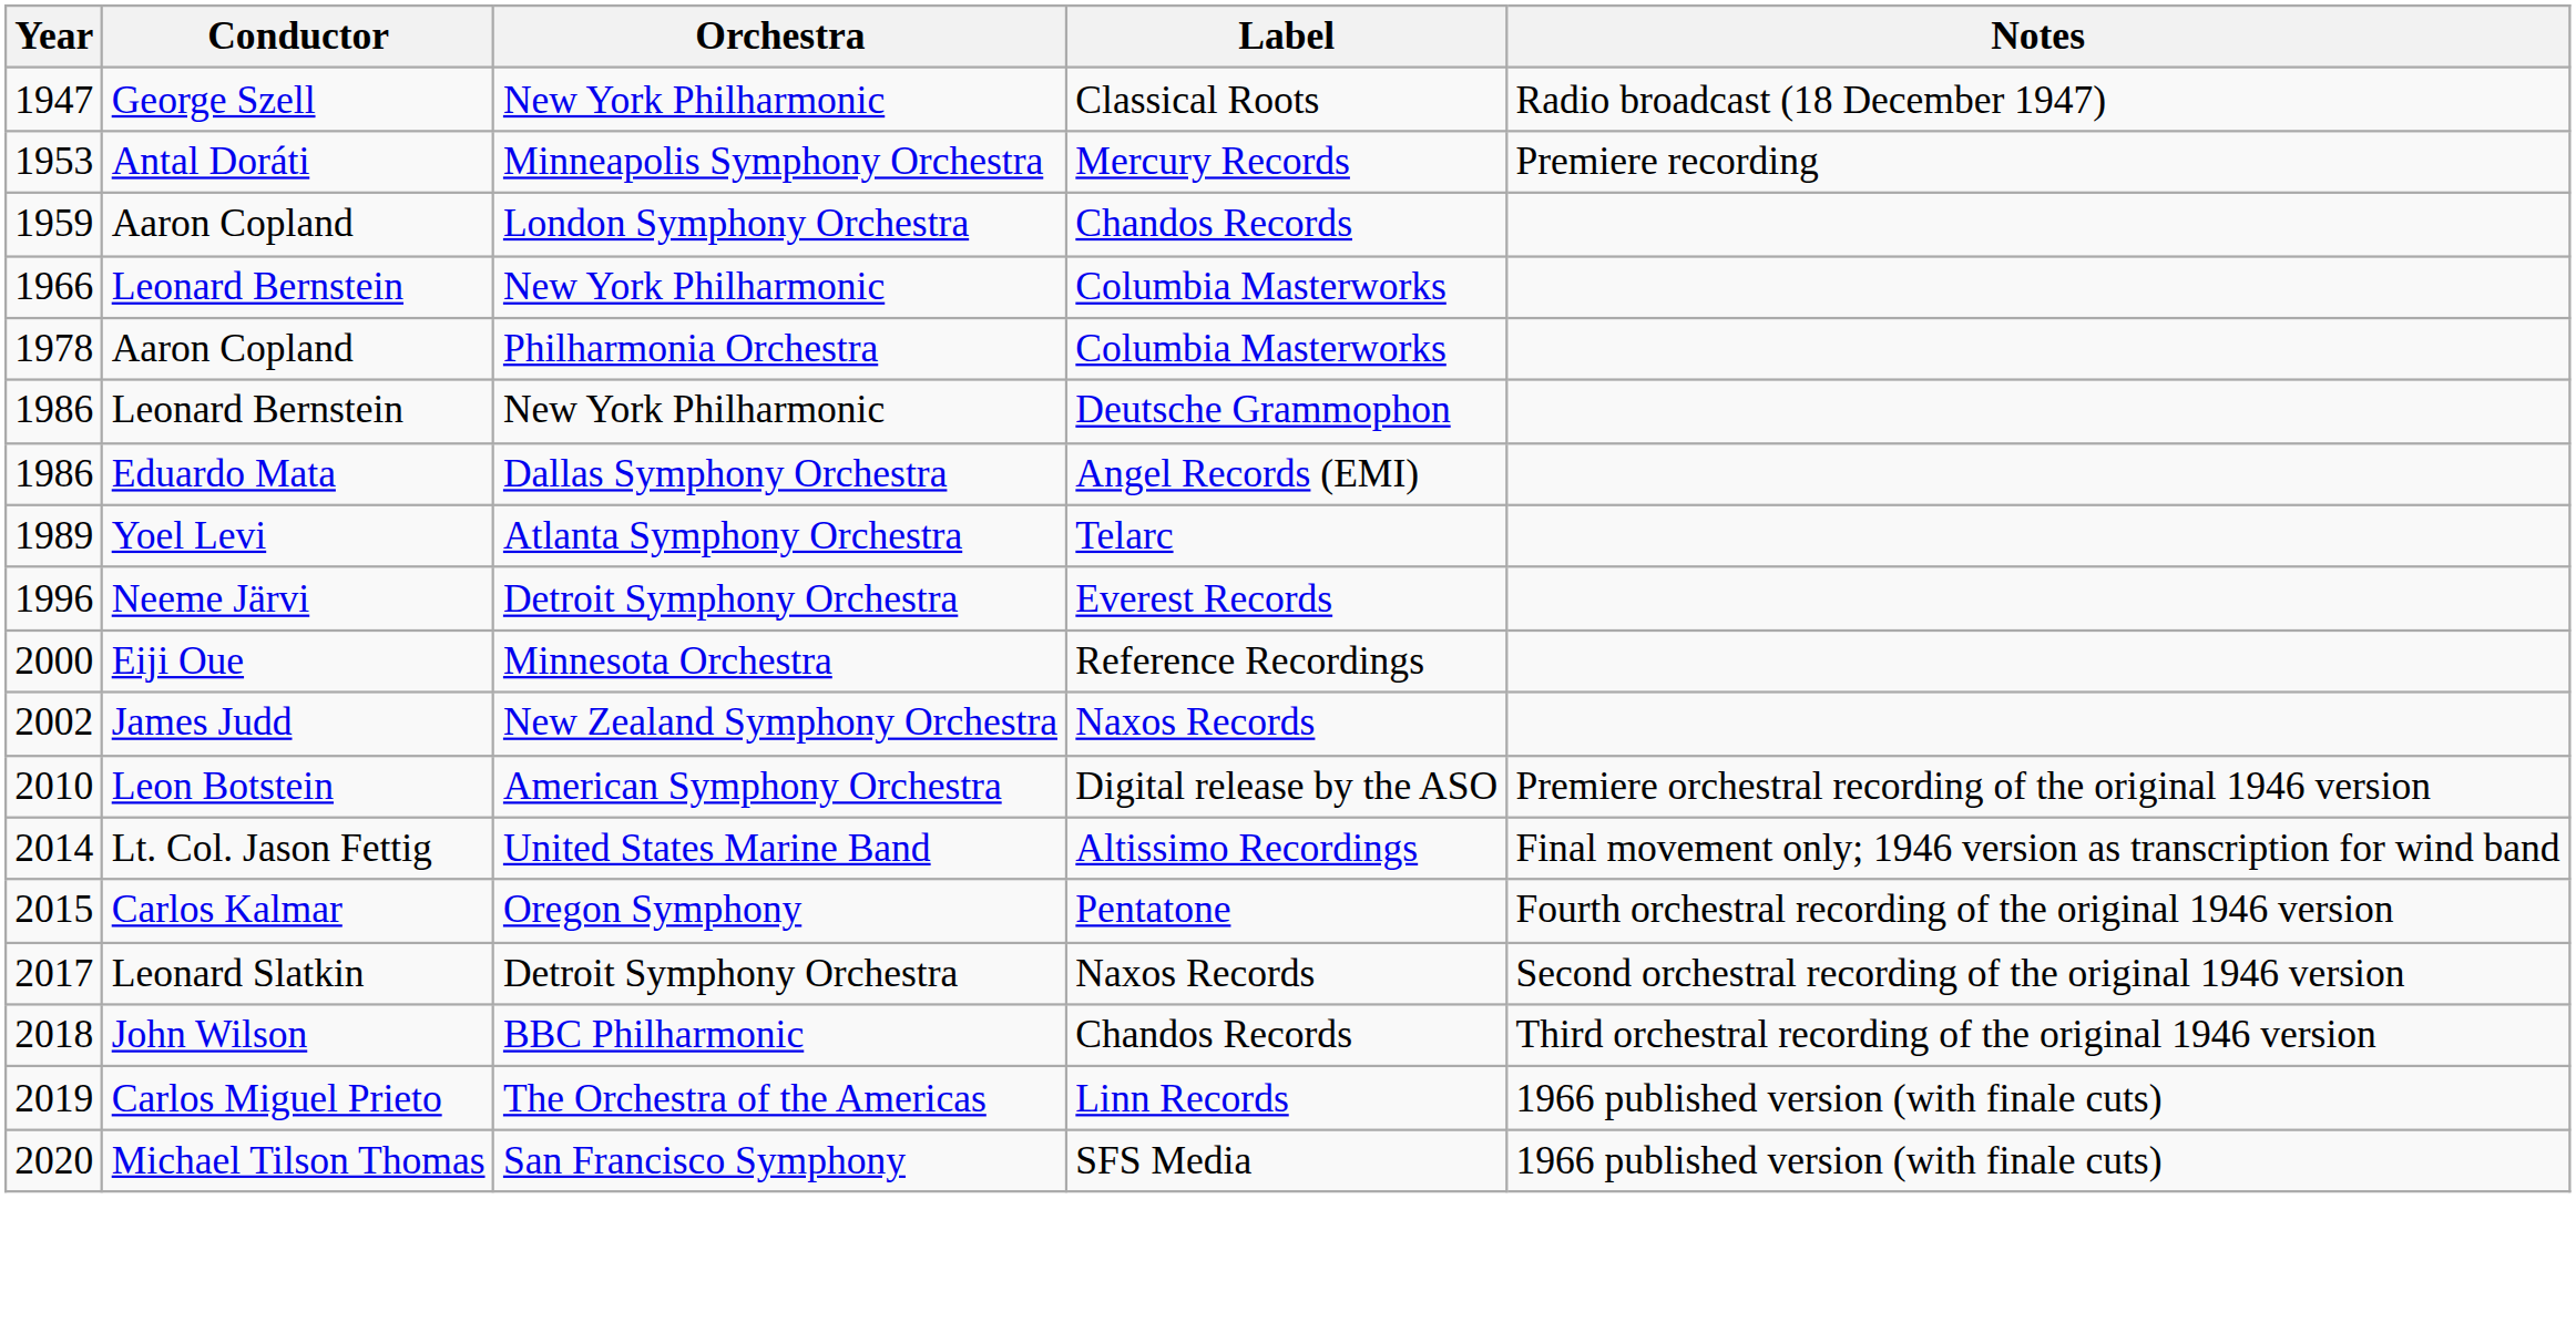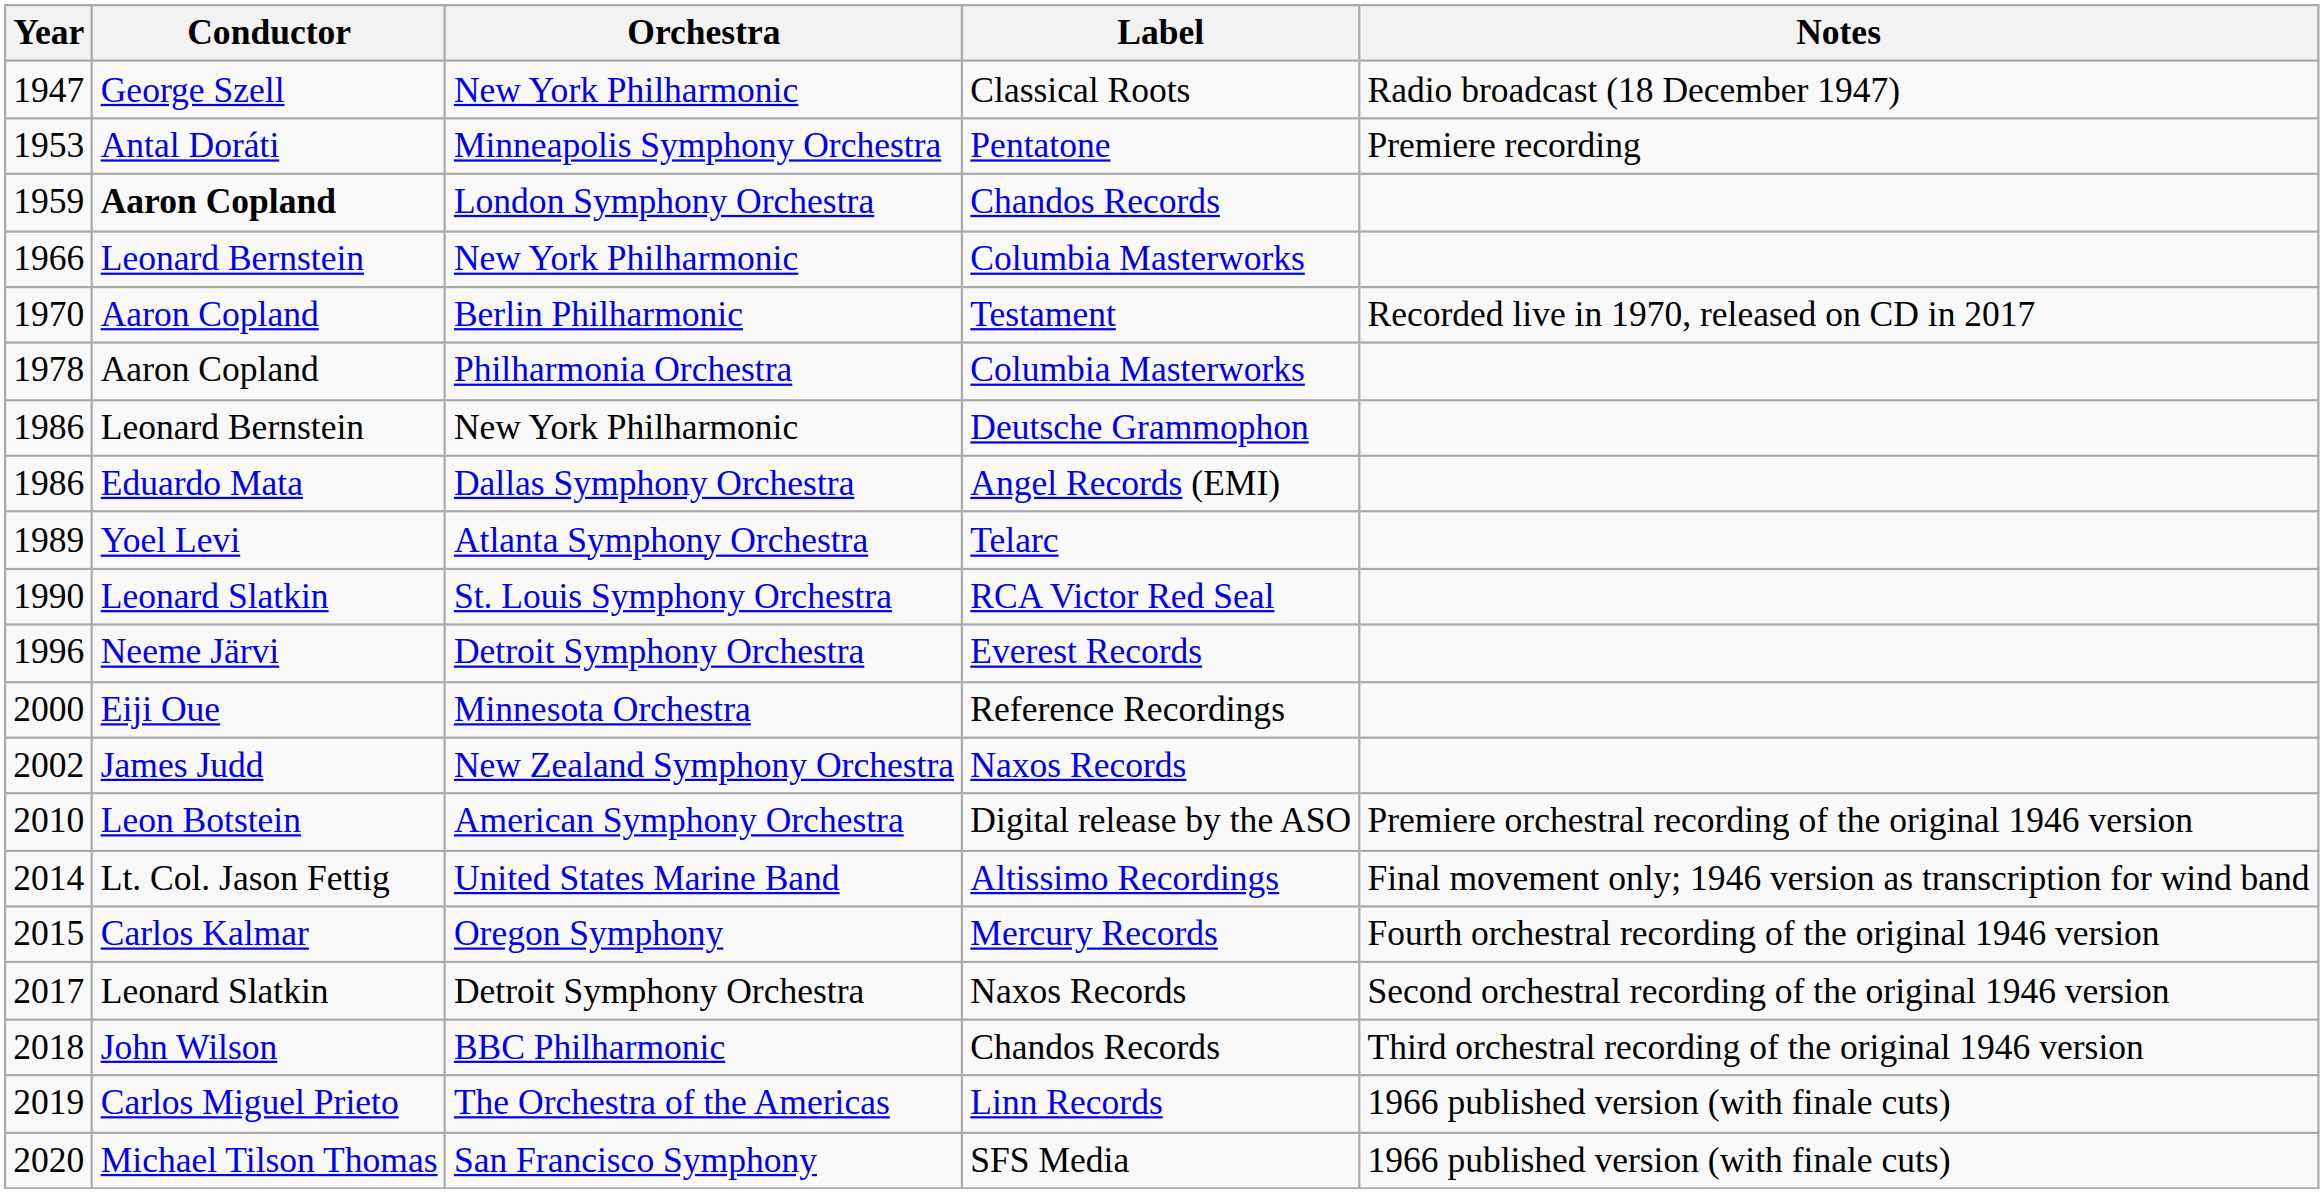1953 | Label: Mercury Records -> Pentatone
1959 | Conductor: normal -> bold
+ row: 1970 | Aaron Copland | Berlin Philharmonic | Testament | Recorded live in 1970, released on CD in 2017
+ row: 1990 | Leonard Slatkin | St. Louis Symphony Orchestra | RCA Victor Red Seal
2015 | Label: Pentatone -> Mercury Records
